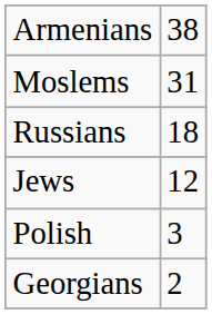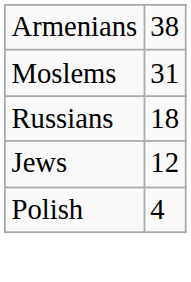Polish | column 2: 3 -> 4
- row: Georgians | 2
